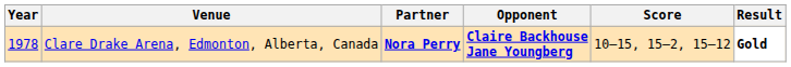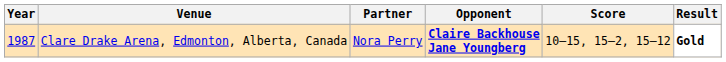Clare Drake Arena, Edmonton, Alberta, Canada | Year: 1978 -> 1987
Clare Drake Arena, Edmonton, Alberta, Canada | Partner: bold -> normal
